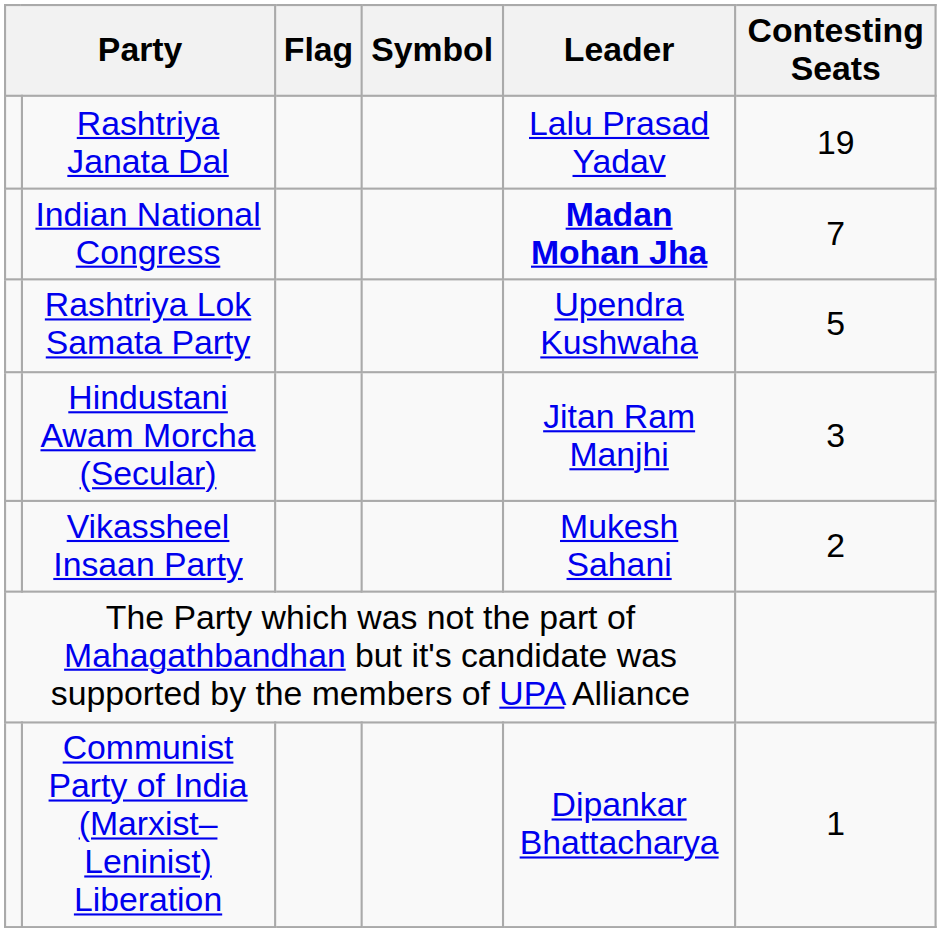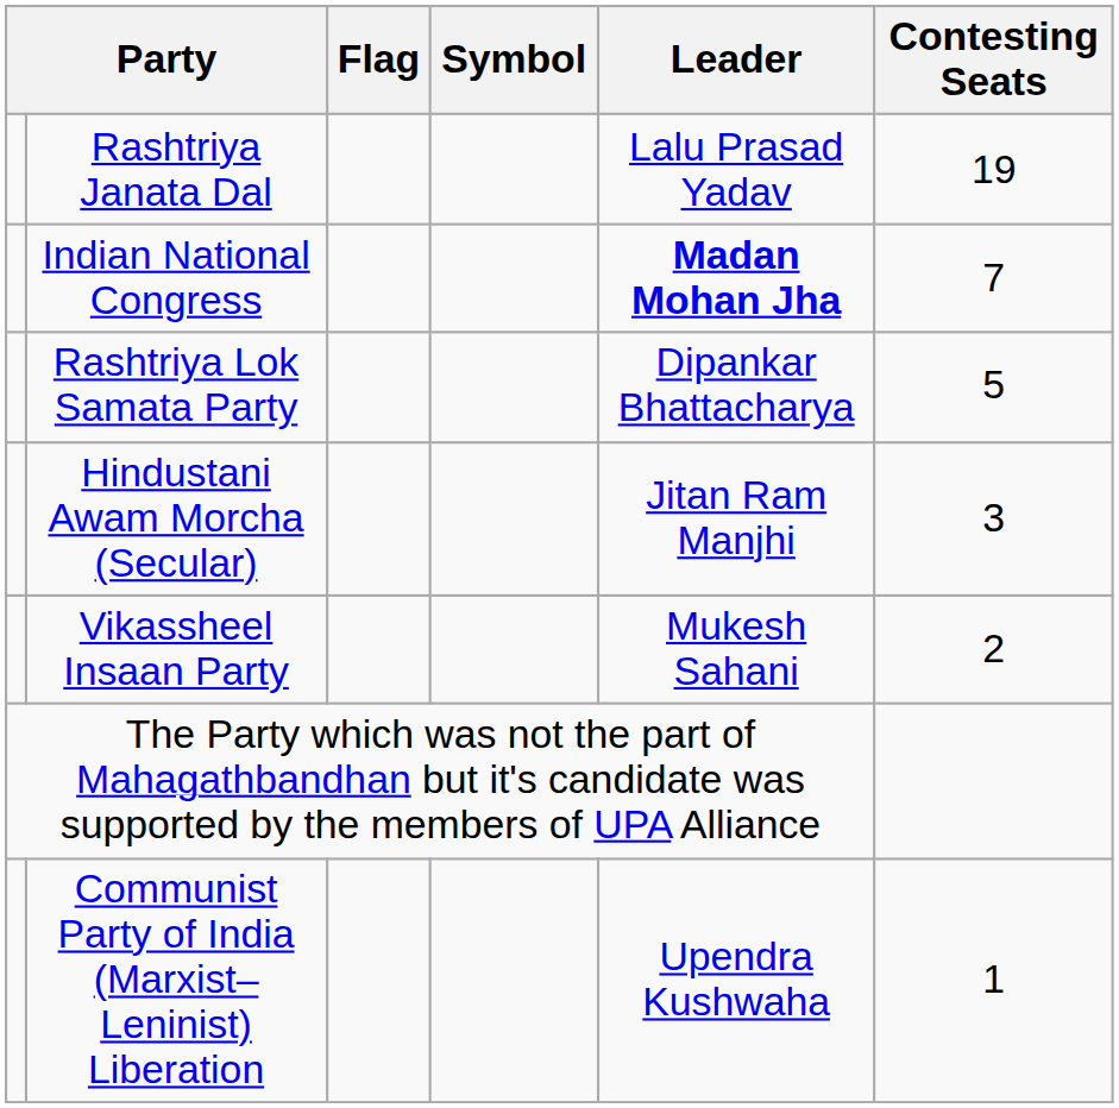Rashtriya Lok Samata Party | Leader: Upendra Kushwaha -> Dipankar Bhattacharya
Communist Party of India (Marxist–Leninist) Liberation | Leader: Dipankar Bhattacharya -> Upendra Kushwaha
